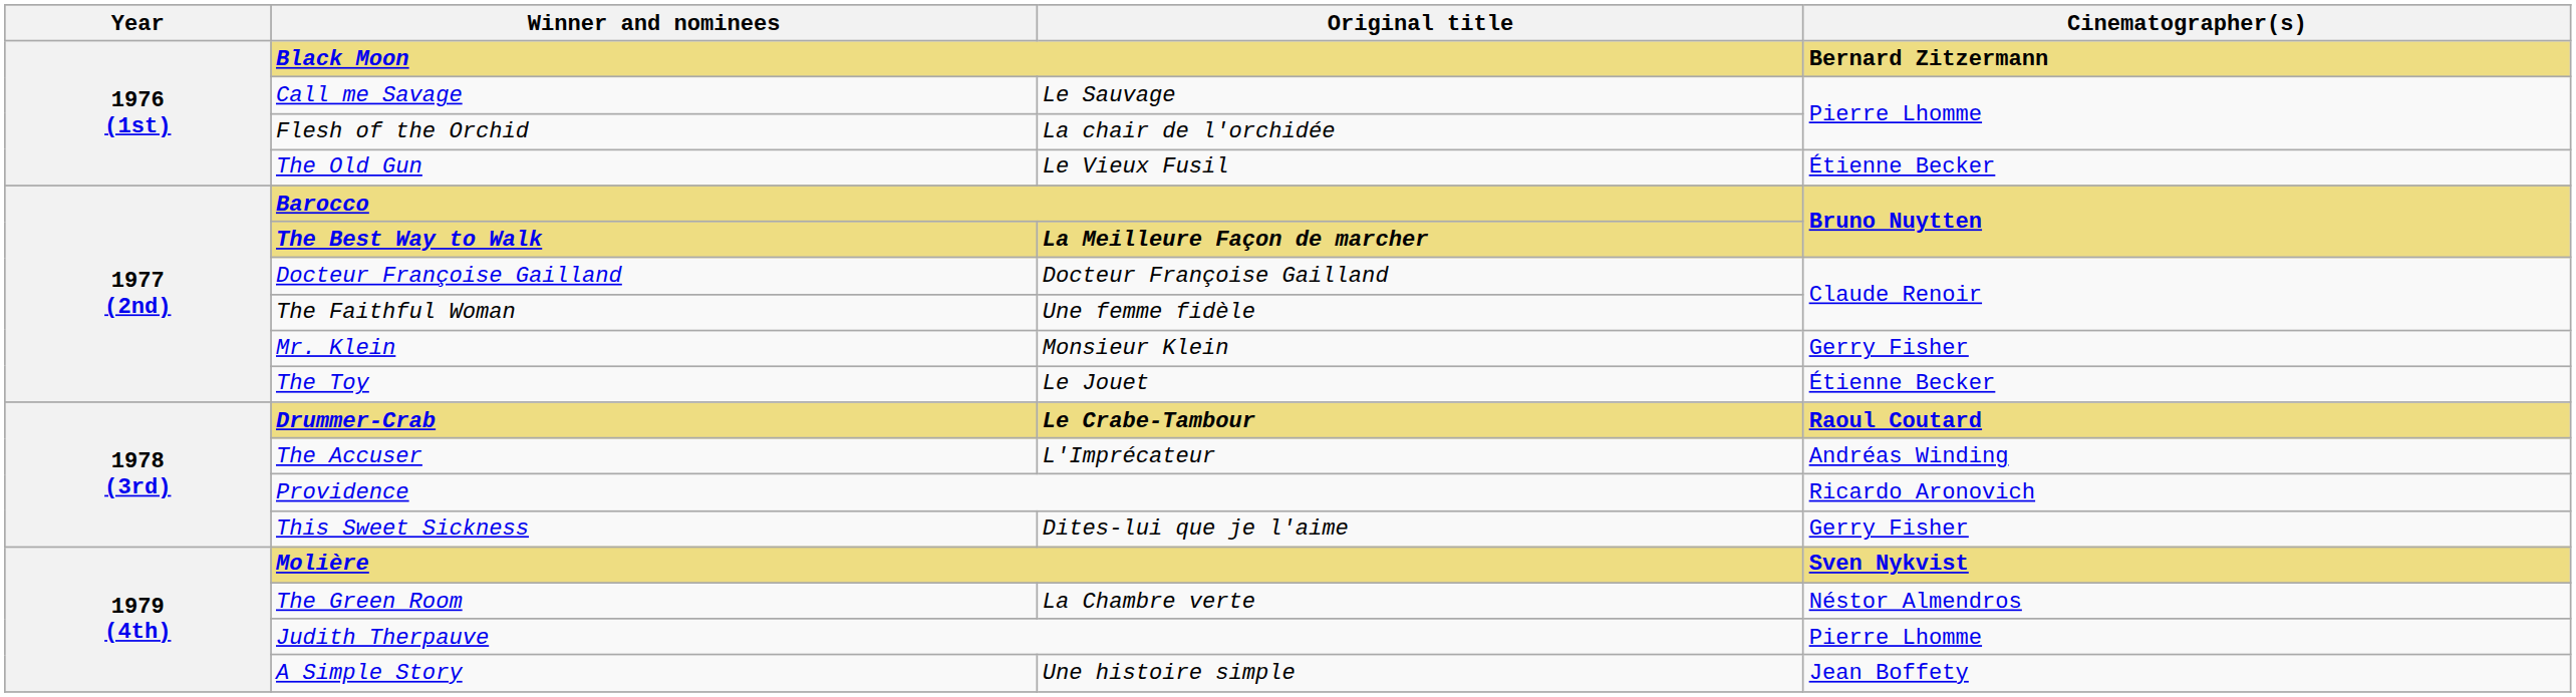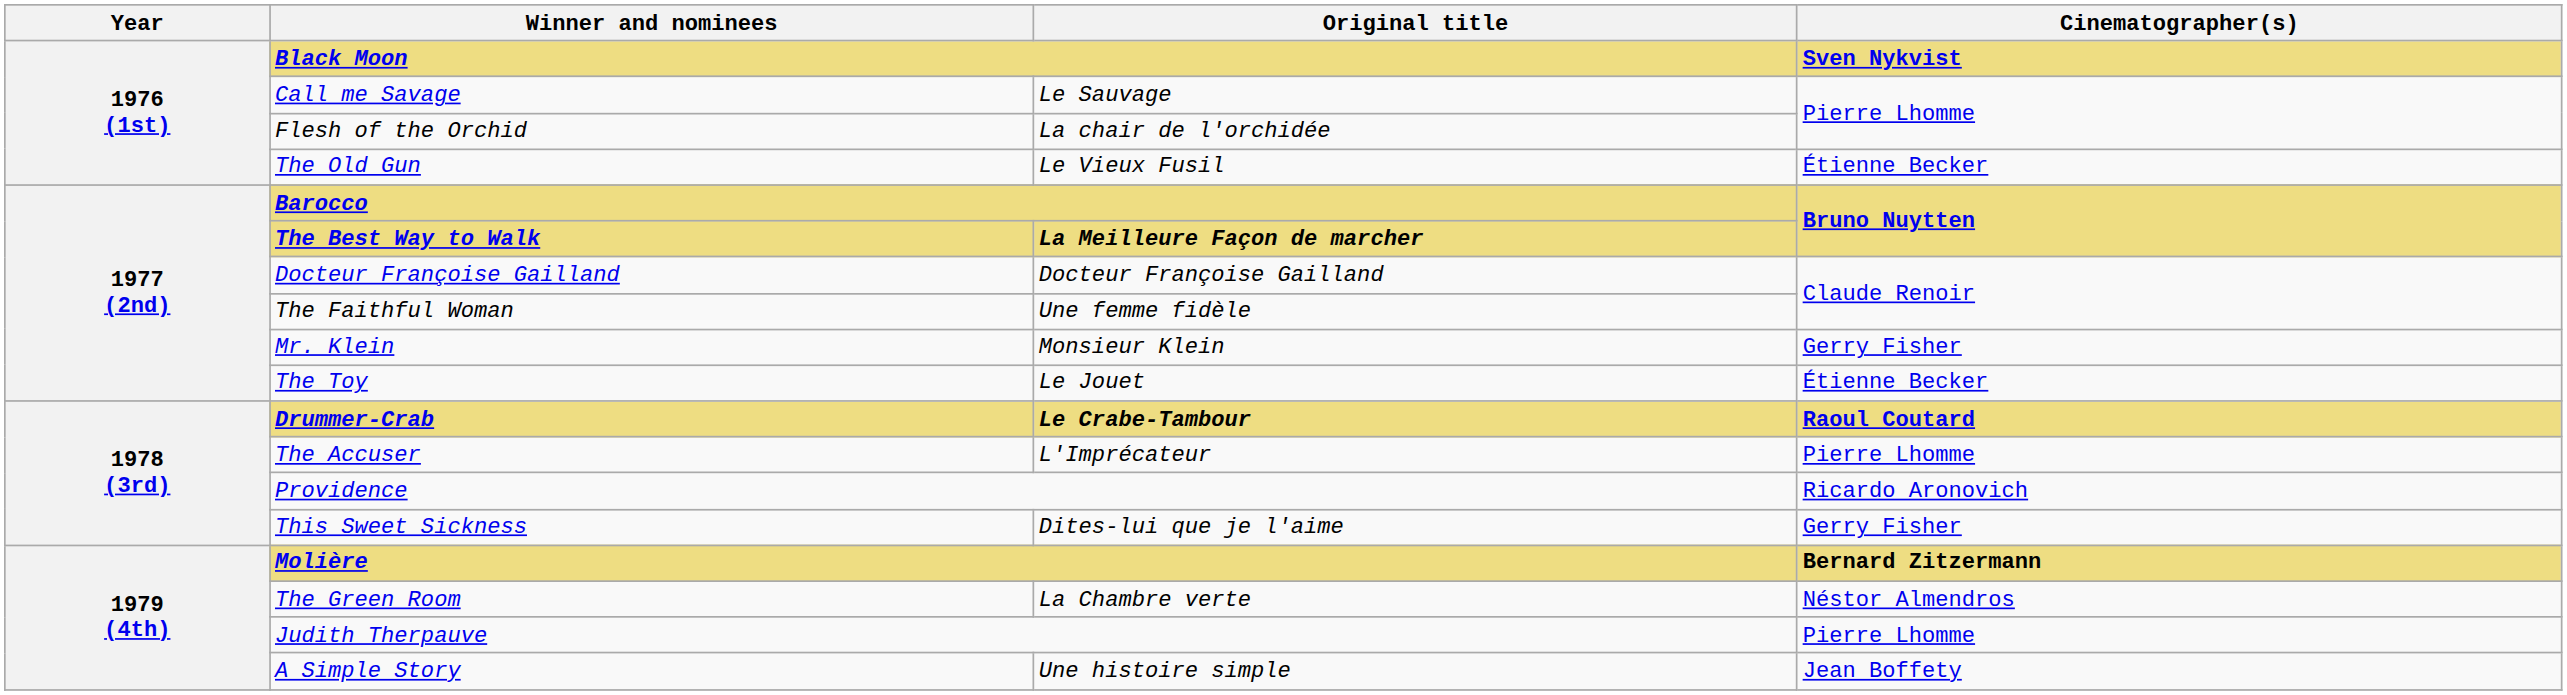Black Moon | Cinematographer(s): Bernard Zitzermann -> Sven Nykvist
The Accuser | Cinematographer(s): Andréas Winding -> Pierre Lhomme
Molière | Cinematographer(s): Sven Nykvist -> Bernard Zitzermann
